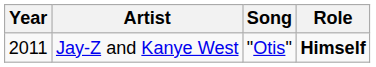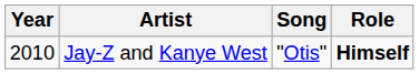Jay-Z and Kanye West | Year: 2011 -> 2010
